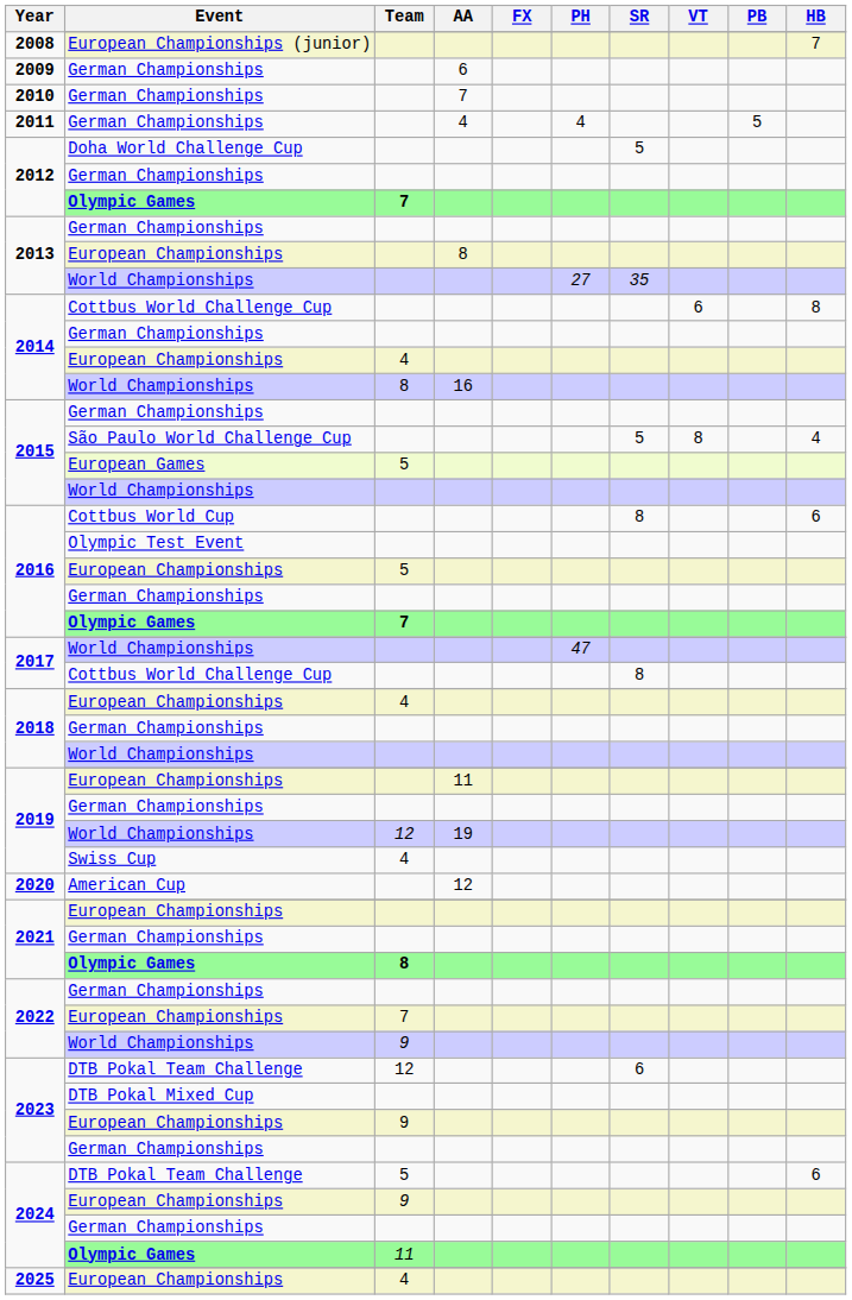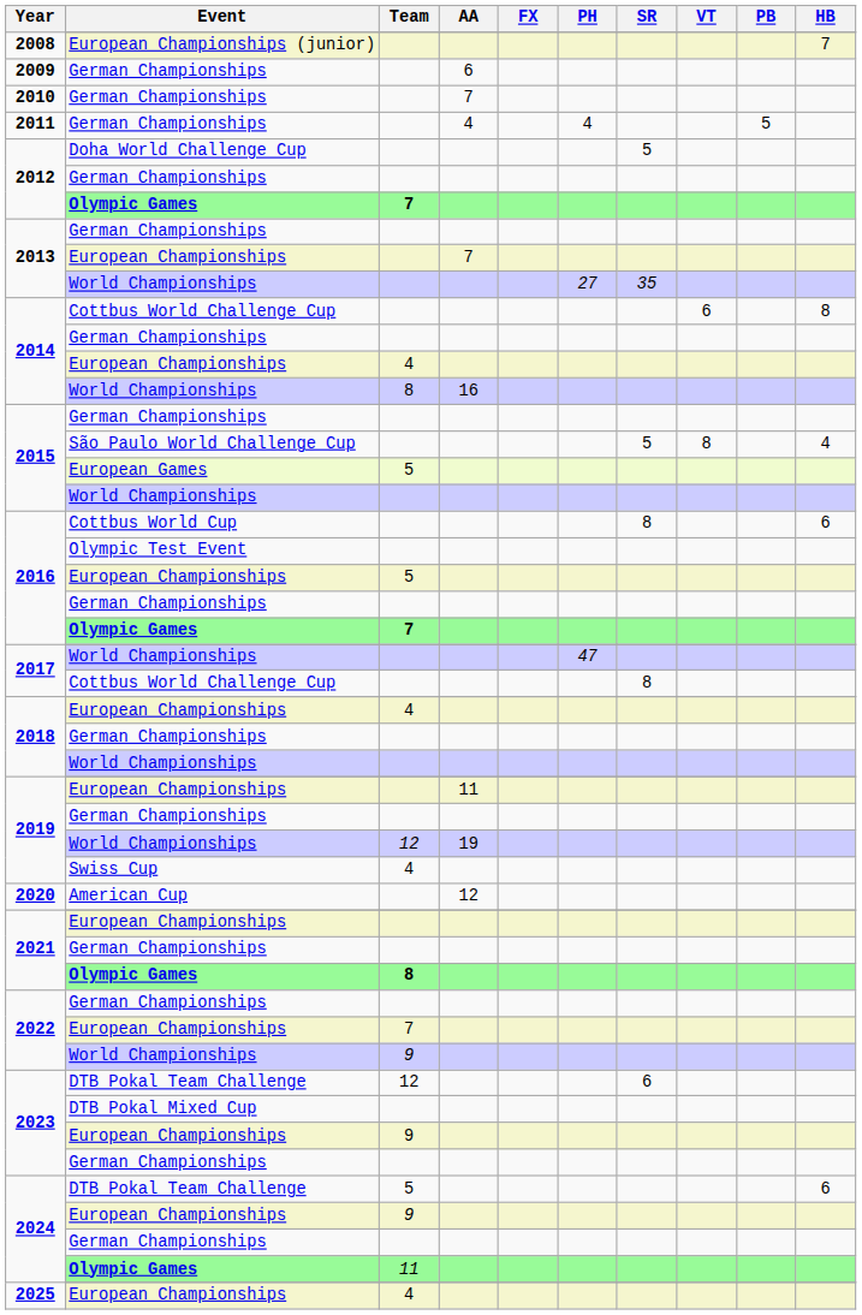2013 / European Championships | AA: 8 -> 7
